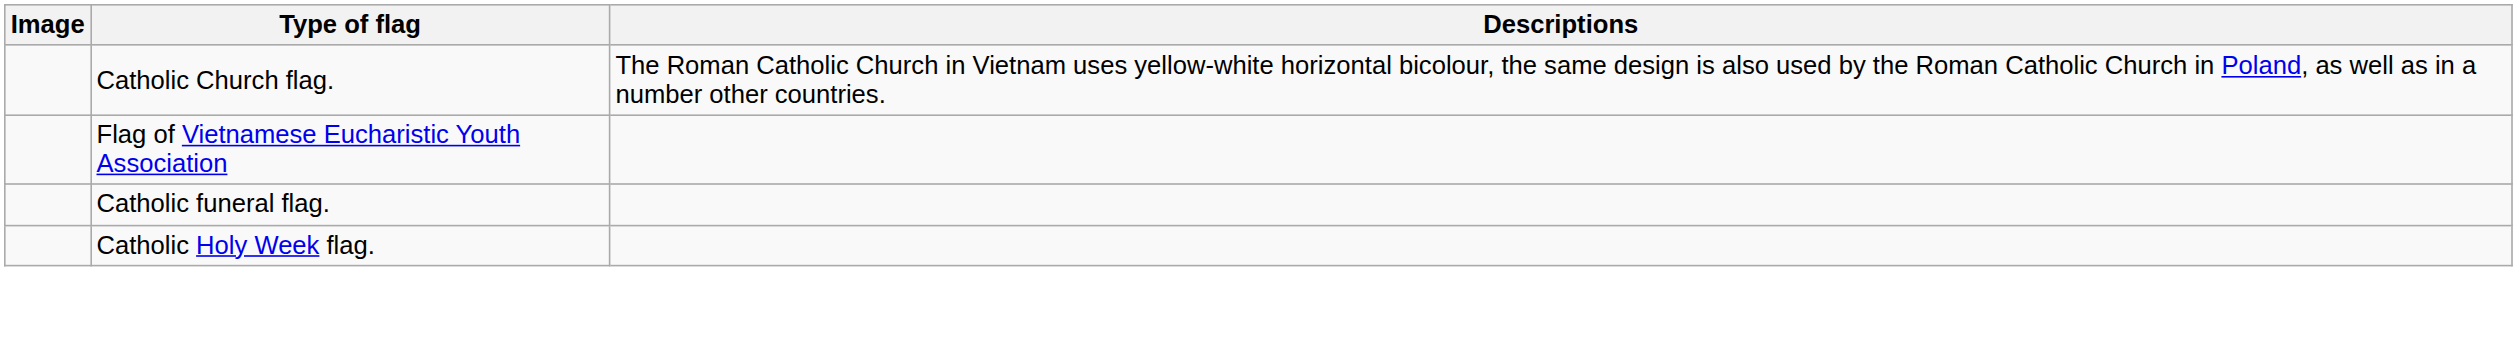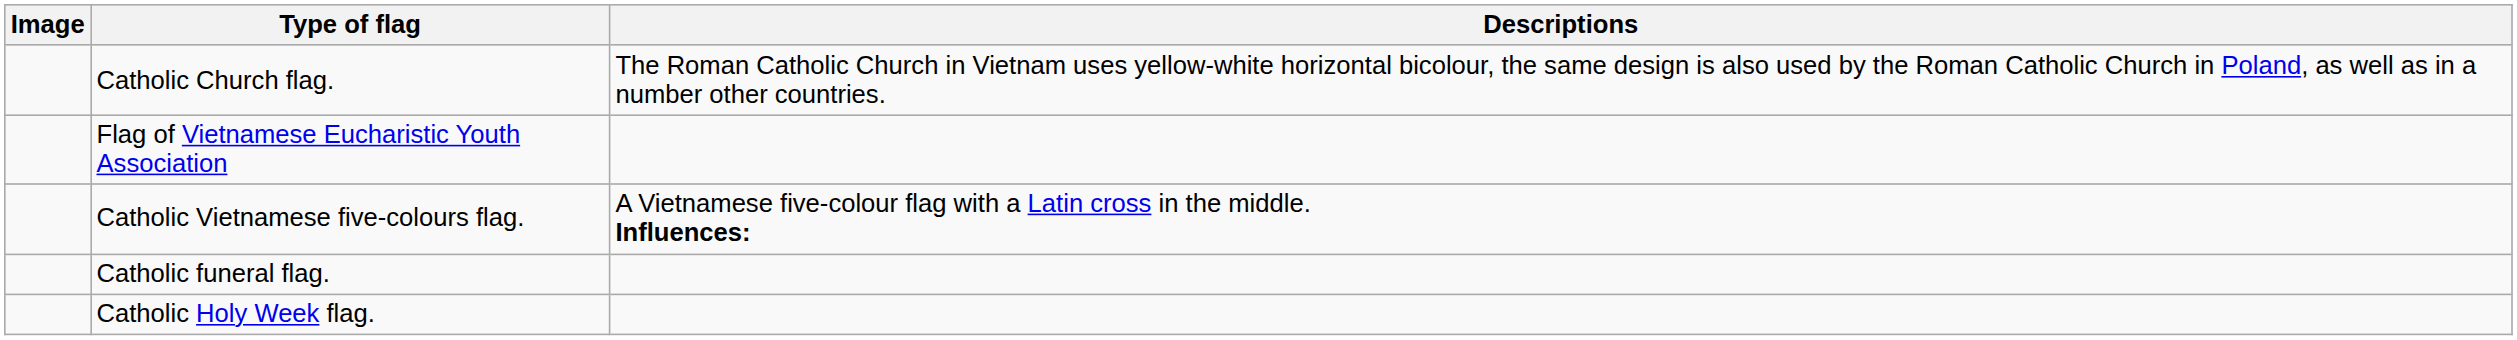+ row: Catholic Vietnamese five-colours flag. | A Vietnamese five-colour flag with a Latin cross in the middle. Influences:
